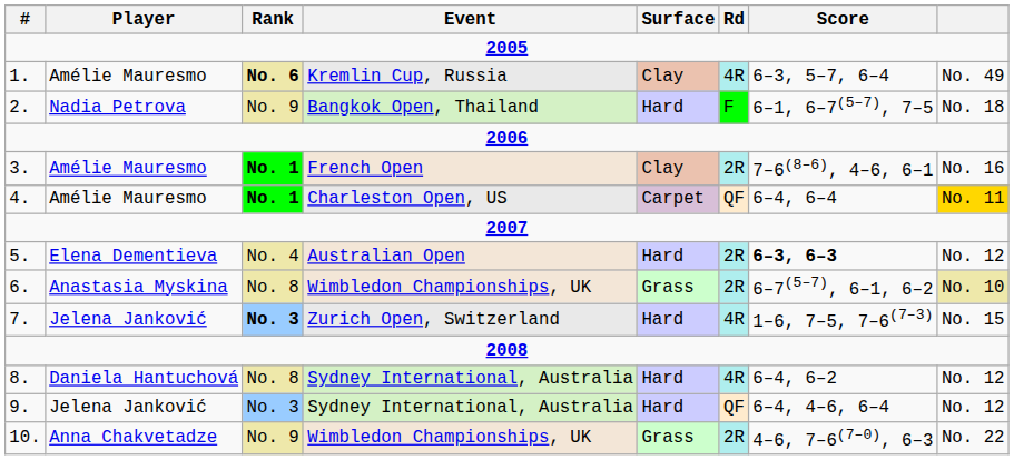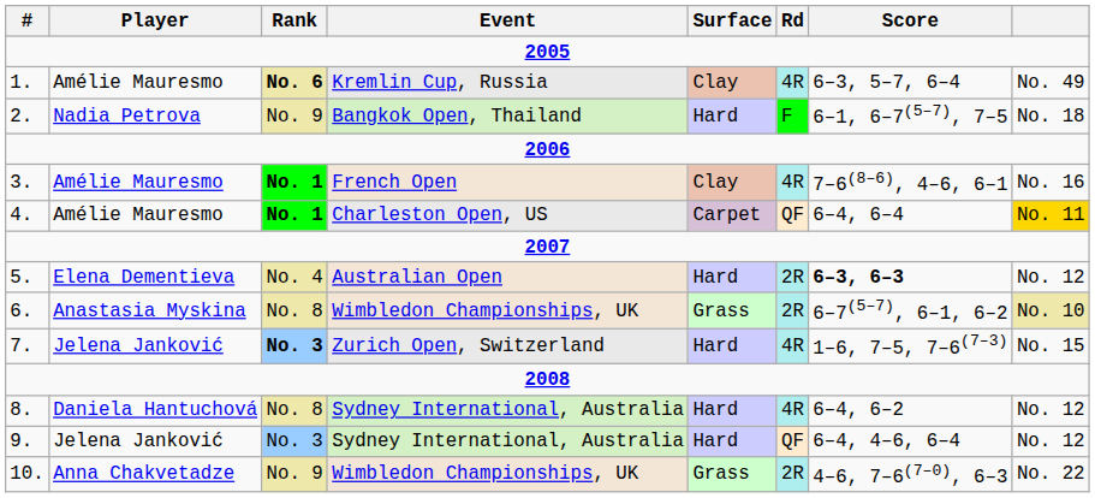3. | Rd: 2R -> 4R
